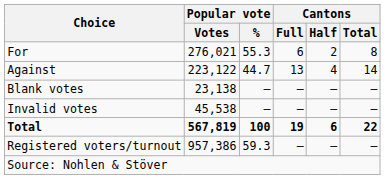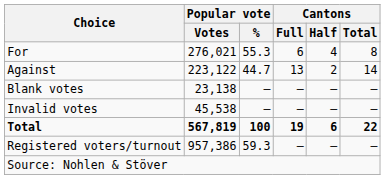For | Cantons / Half: 2 -> 4
Against | Cantons / Half: 4 -> 2
